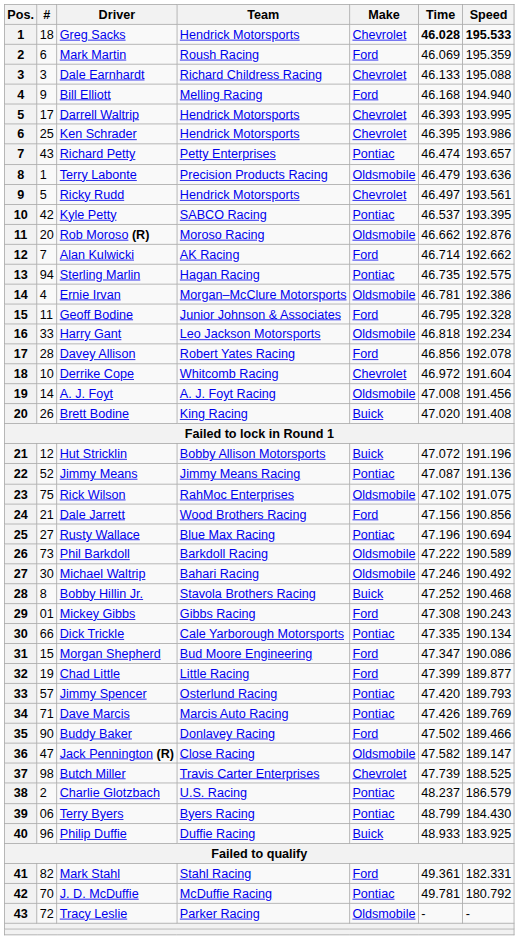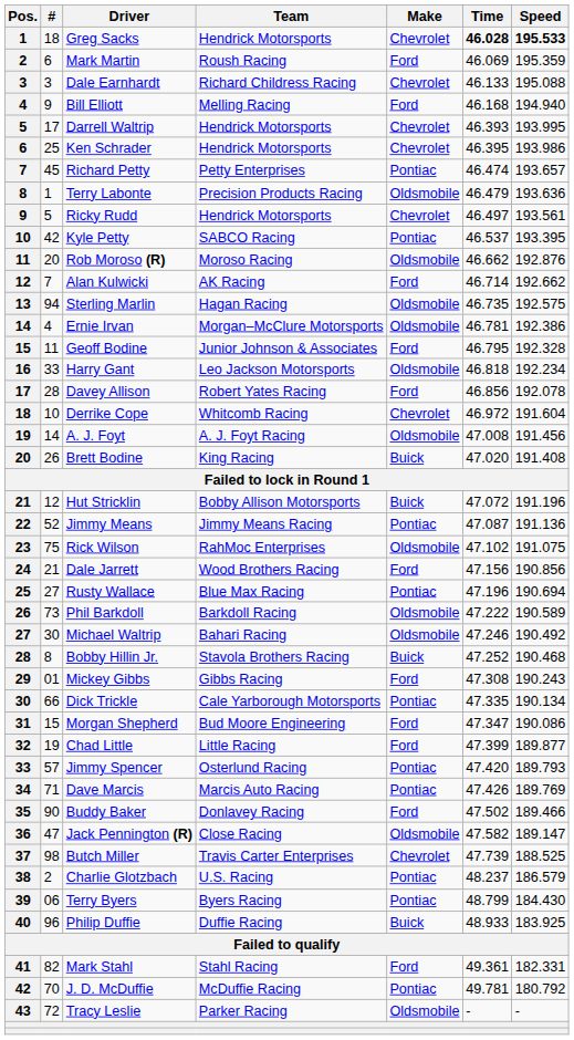Richard Petty | #: 43 -> 45
Sterling Marlin | Make: Pontiac -> Oldsmobile
